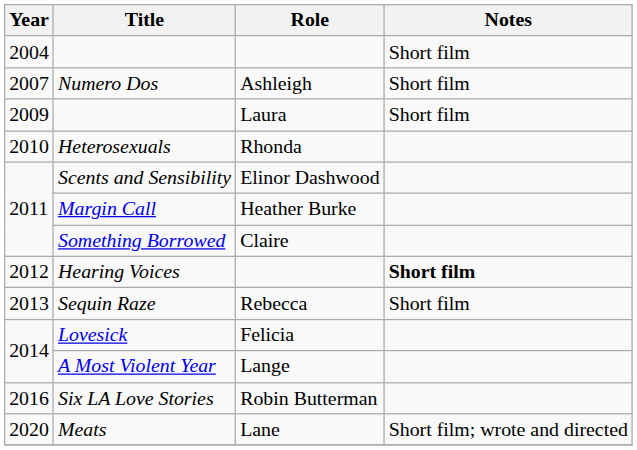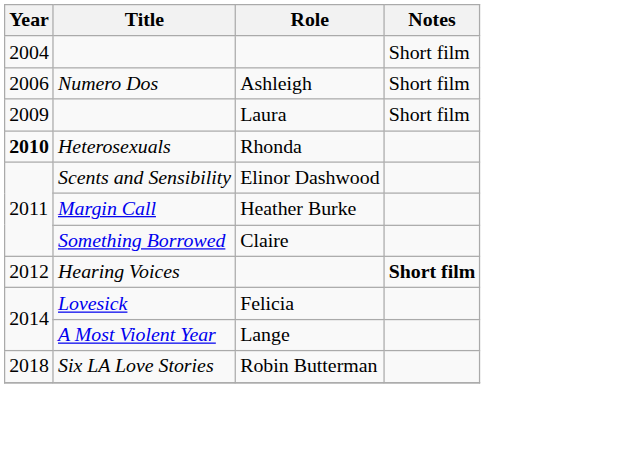Numero Dos | Year: 2007 -> 2006
Heterosexuals | Year: normal -> bold
- row: 2013 | Sequin Raze | Rebecca | Short film
Six LA Love Stories | Year: 2016 -> 2018
- row: 2020 | Meats | Lane | Short film; wrote and directed
